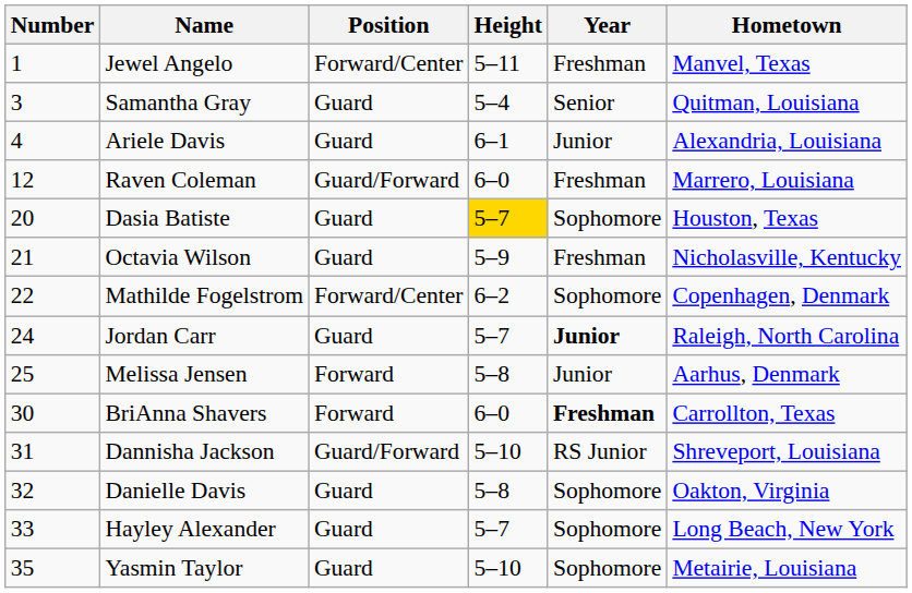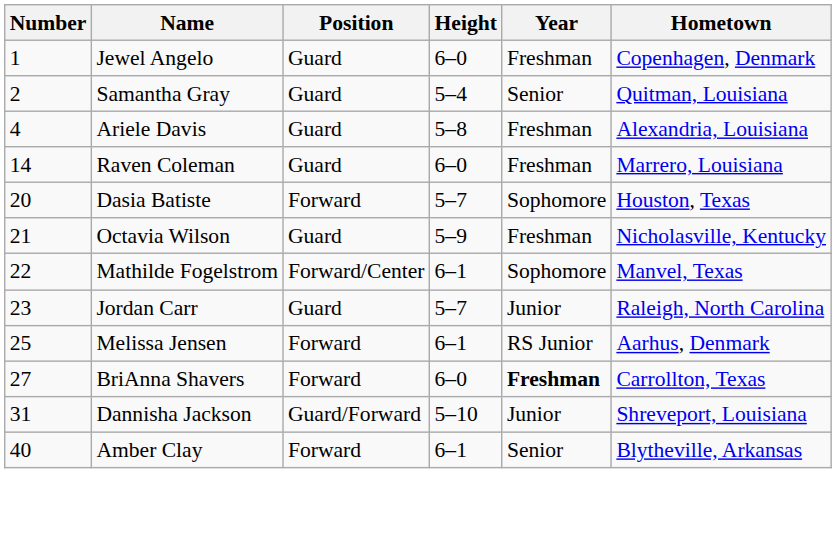Jewel Angelo | Position: Forward/Center -> Guard
Jewel Angelo | Height: 5–11 -> 6–0
Jewel Angelo | Hometown: Manvel, Texas -> Copenhagen, Denmark
Samantha Gray | Number: 3 -> 2
Ariele Davis | Height: 6–1 -> 5–8
Ariele Davis | Year: Junior -> Freshman
Raven Coleman | Number: 12 -> 14
Raven Coleman | Position: Guard/Forward -> Guard
Dasia Batiste | Position: Guard -> Forward
Dasia Batiste | Height: gold background -> no background
Mathilde Fogelstrom | Height: 6–2 -> 6–1
Mathilde Fogelstrom | Hometown: Copenhagen, Denmark -> Manvel, Texas
Jordan Carr | Number: 24 -> 23
Jordan Carr | Year: bold -> normal
Melissa Jensen | Height: 5–8 -> 6–1
Melissa Jensen | Year: Junior -> RS Junior
BriAnna Shavers | Number: 30 -> 27
Dannisha Jackson | Year: RS Junior -> Junior
- row: 32 | Danielle Davis | Guard | 5–8 | Sophomore | Oakton, Virginia
- row: 33 | Hayley Alexander | Guard | 5–7 | Sophomore | Long Beach, New York
- row: 35 | Yasmin Taylor | Guard | 5–10 | Sophomore | Metairie, Louisiana
+ row: 40 | Amber Clay | Forward | 6–1 | Senior | Blytheville, Arkansas
